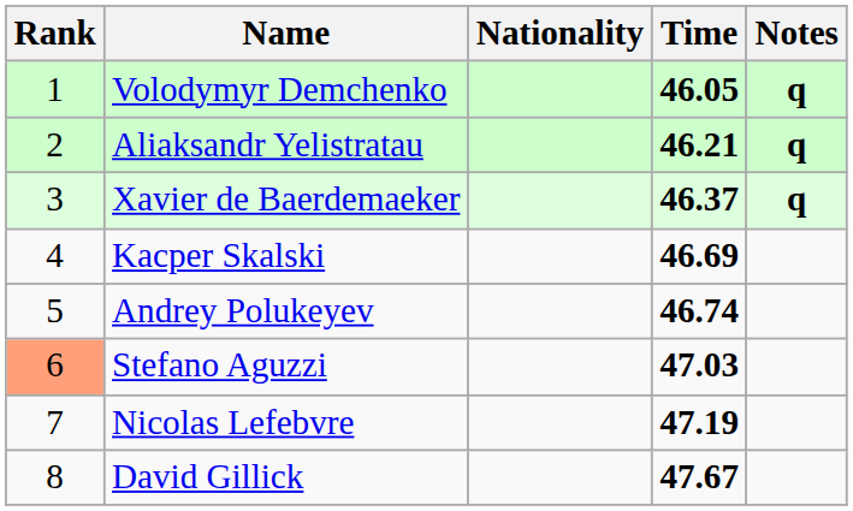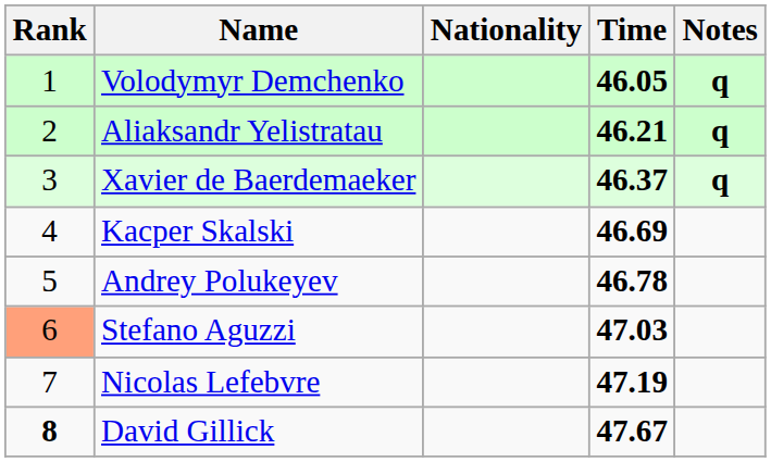Andrey Polukeyev | Time: 46.74 -> 46.78
David Gillick | Rank: normal -> bold
